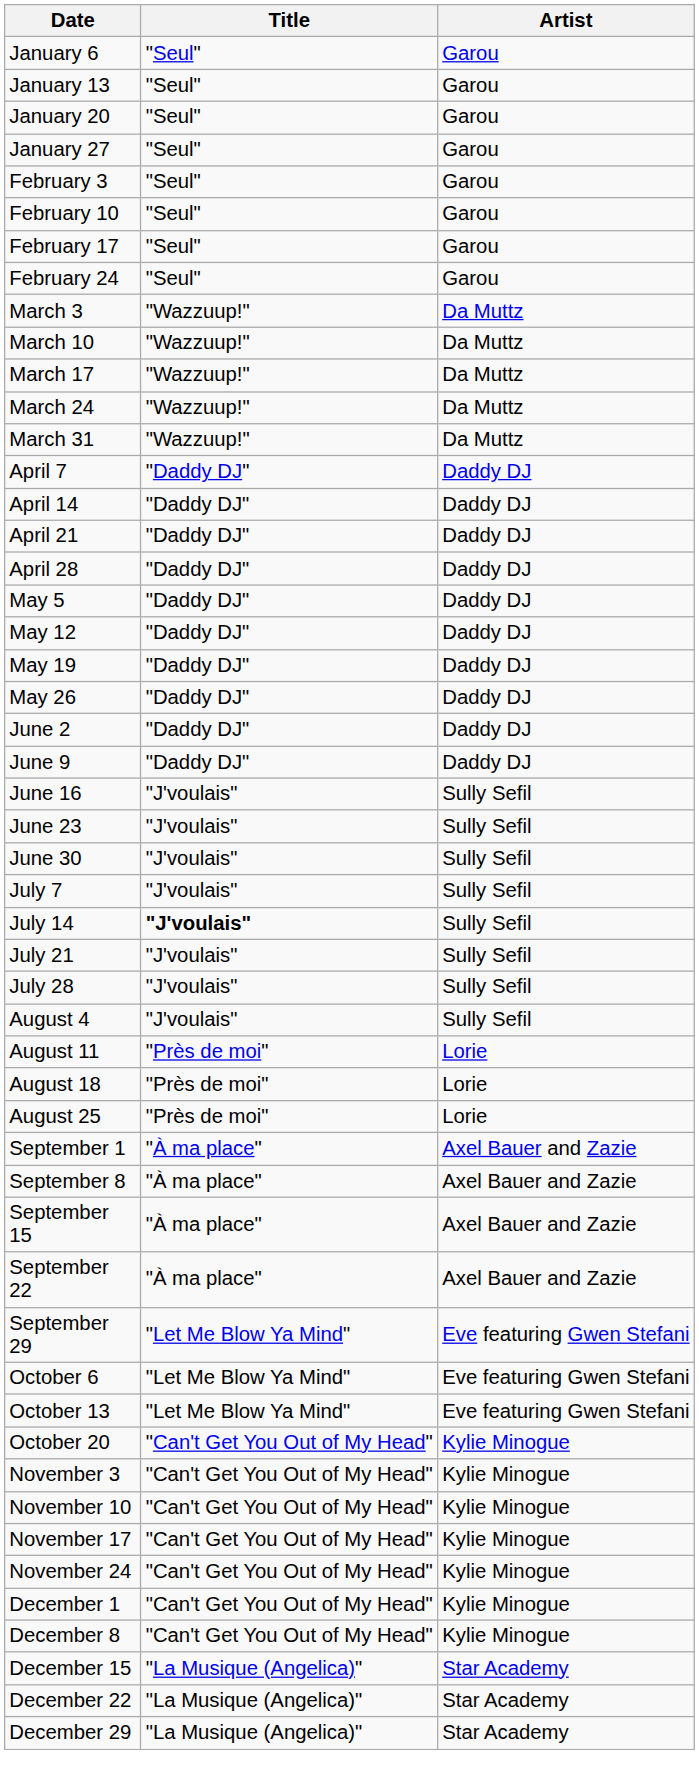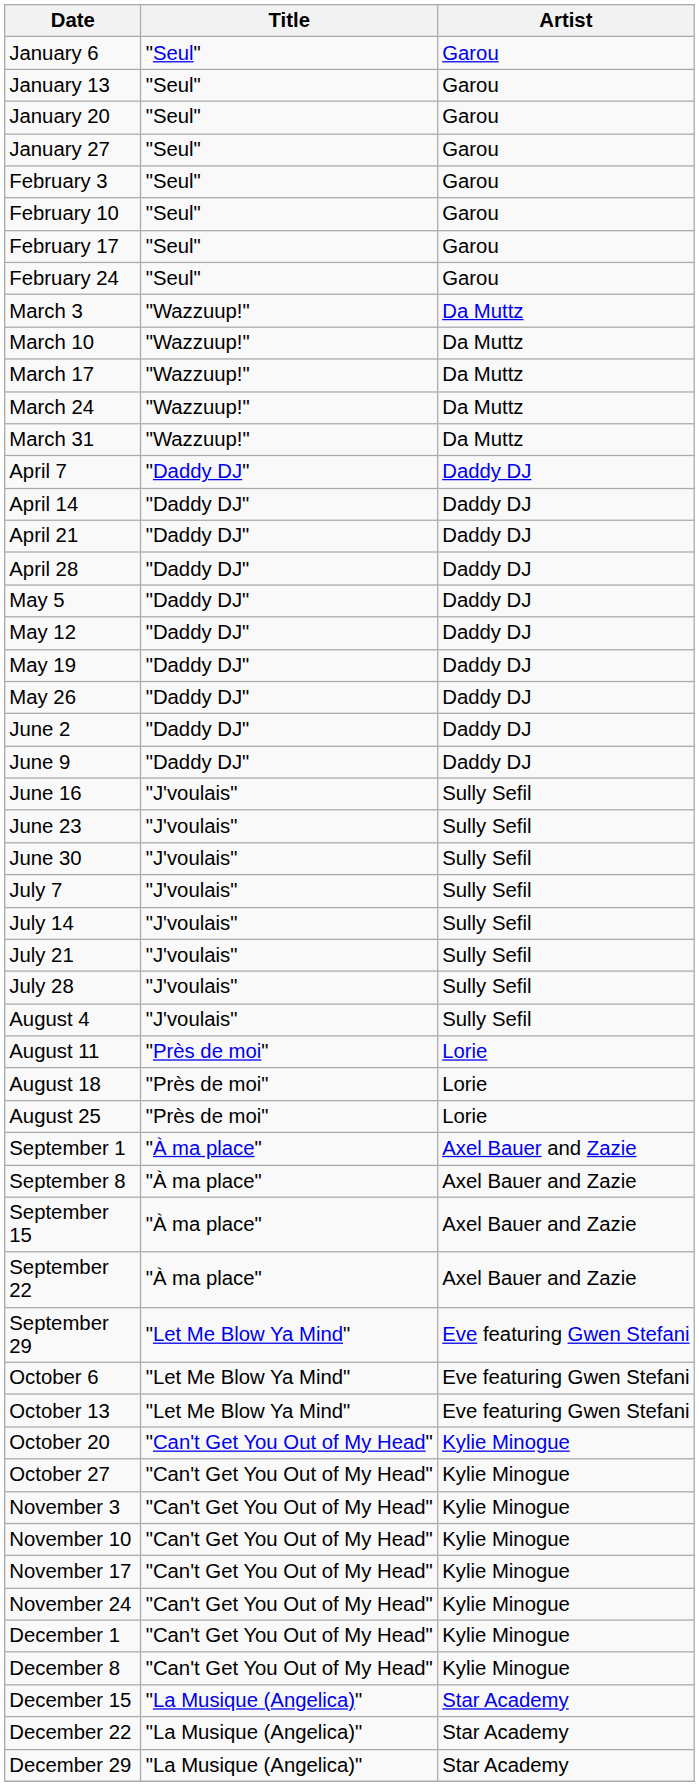July 14 | Title: bold -> normal
+ row: October 27 | "Can't Get You Out of My Head" | Kylie Minogue
